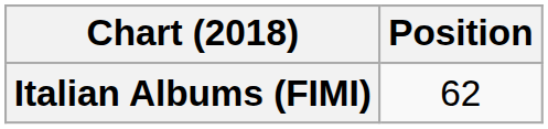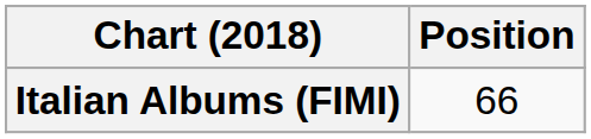Italian Albums (FIMI) | Position: 62 -> 66
